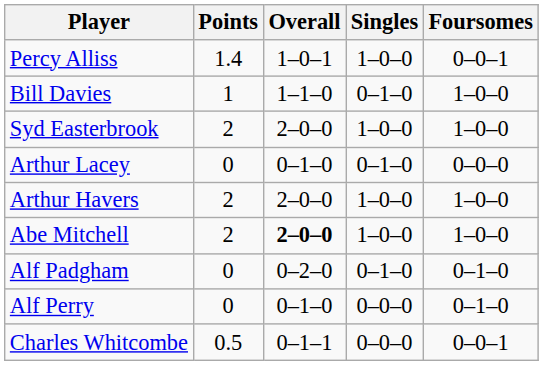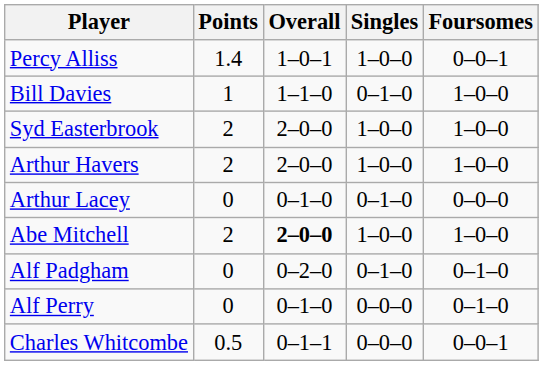rows swapped: Arthur Havers <-> Arthur Lacey
